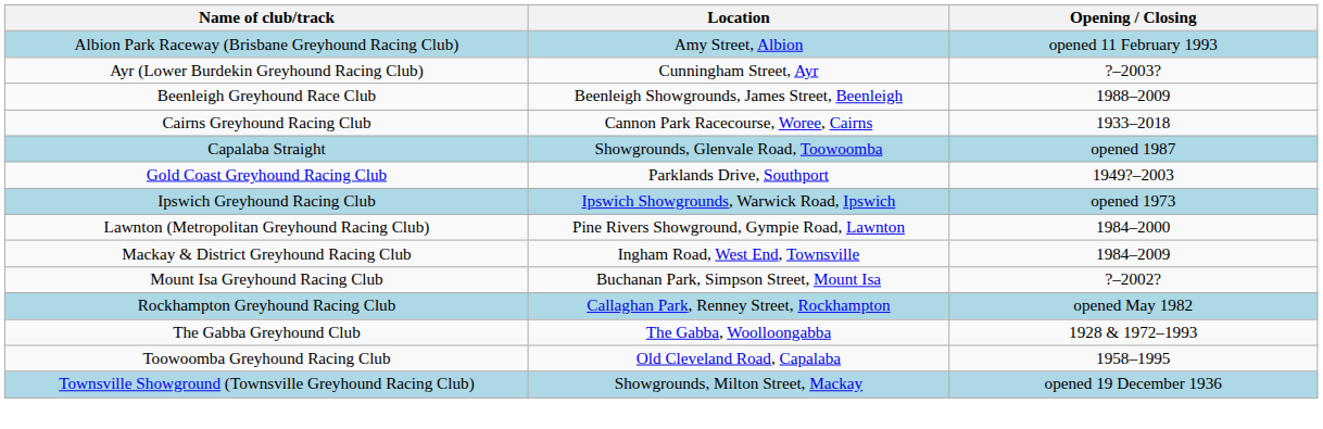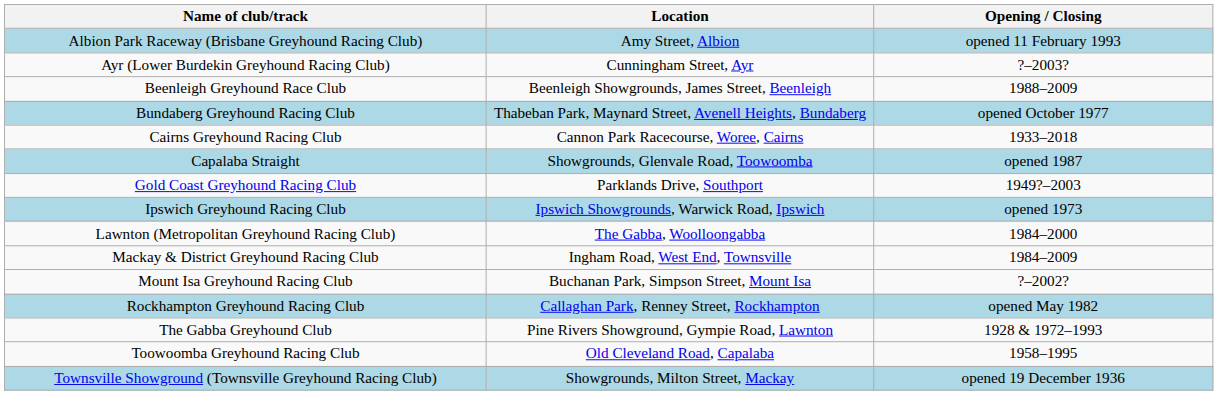+ row: Bundaberg Greyhound Racing Club | Thabeban Park, Maynard Street, Avenell Heights, Bundaberg | opened October 1977
Lawnton (Metropolitan Greyhound Racing Club) | Location: Pine Rivers Showground, Gympie Road, Lawnton -> The Gabba, Woolloongabba
The Gabba Greyhound Club | Location: The Gabba, Woolloongabba -> Pine Rivers Showground, Gympie Road, Lawnton
